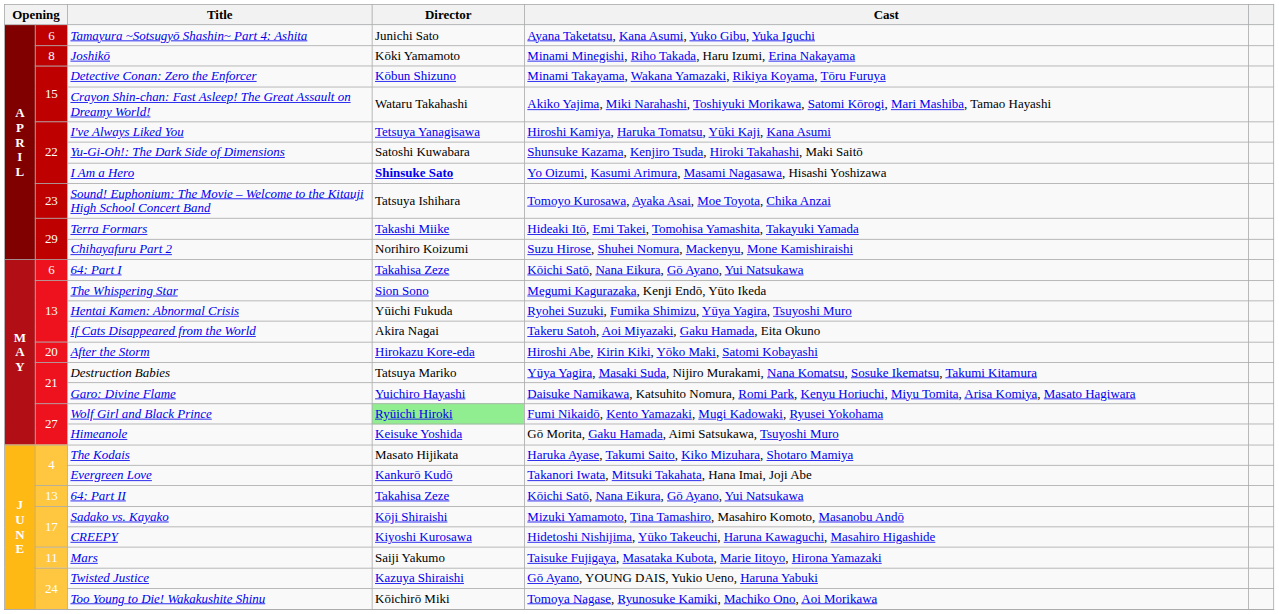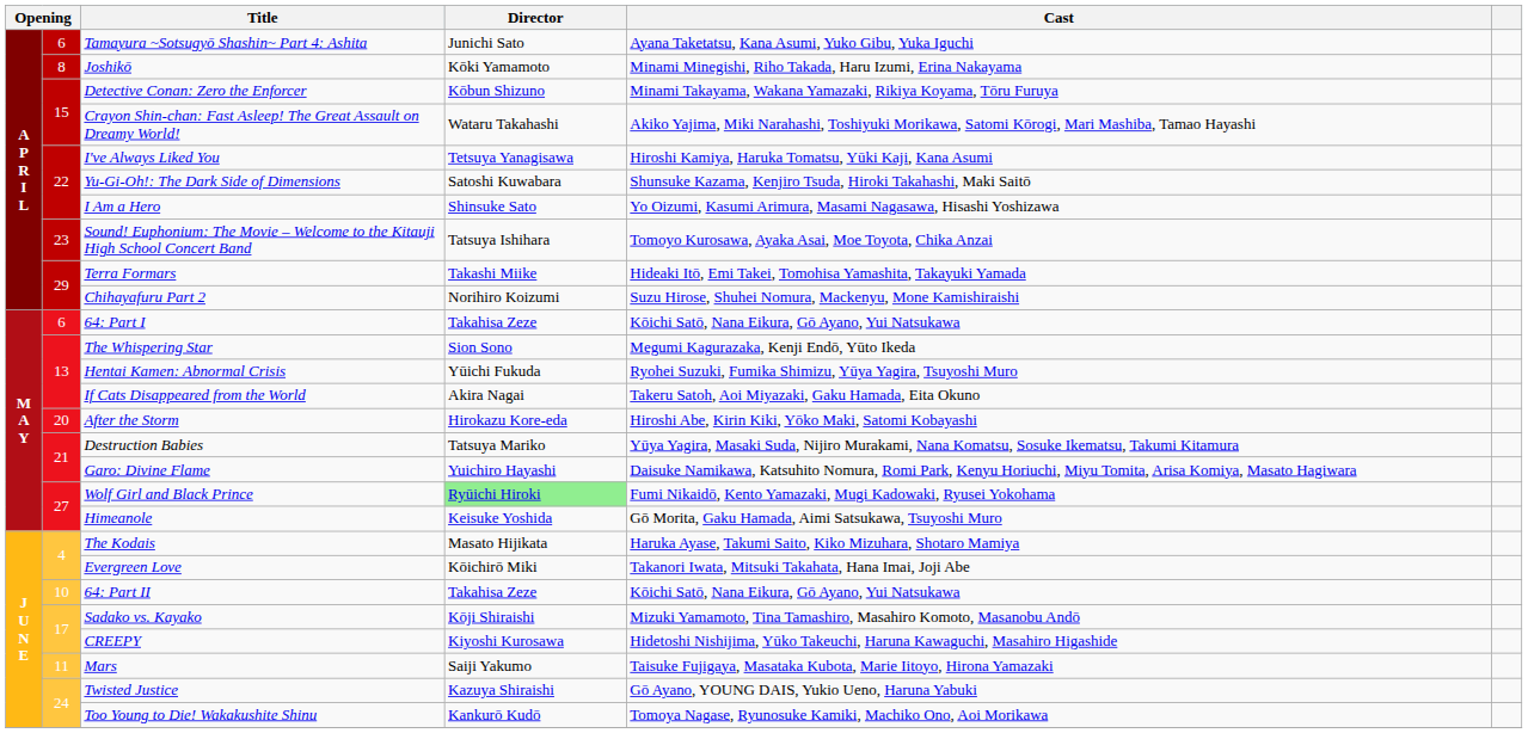I Am a Hero | Director: bold -> normal
Evergreen Love | Director: Kankurō Kudō -> Kōichirō Miki
64: Part II | column 2: 13 -> 10
Too Young to Die! Wakakushite Shinu | Director: Kōichirō Miki -> Kankurō Kudō
